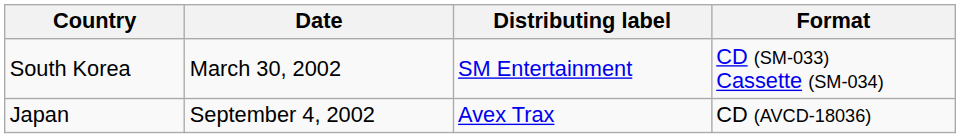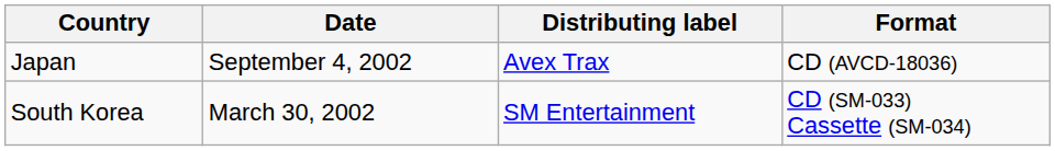rows swapped: South Korea <-> Japan
